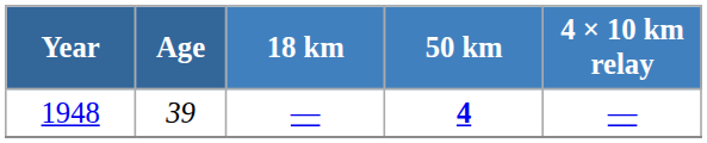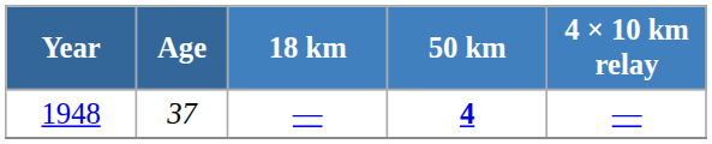1948 | Age: 39 -> 37
